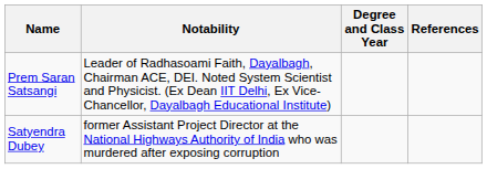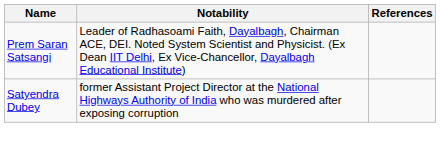- column: Degree and Class Year
